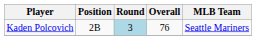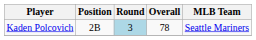Kaden Polcovich | Overall: 76 -> 78
